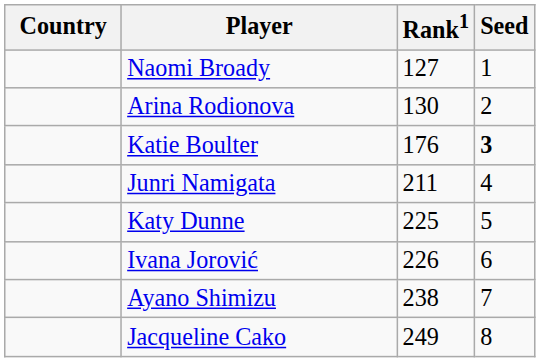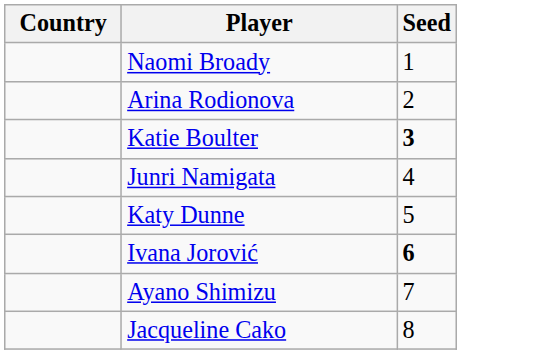- column: Rank1 | 127 | 130 | 176 | 211 | 225 | 226 | 238 | 249
Ivana Jorović | Seed: normal -> bold
